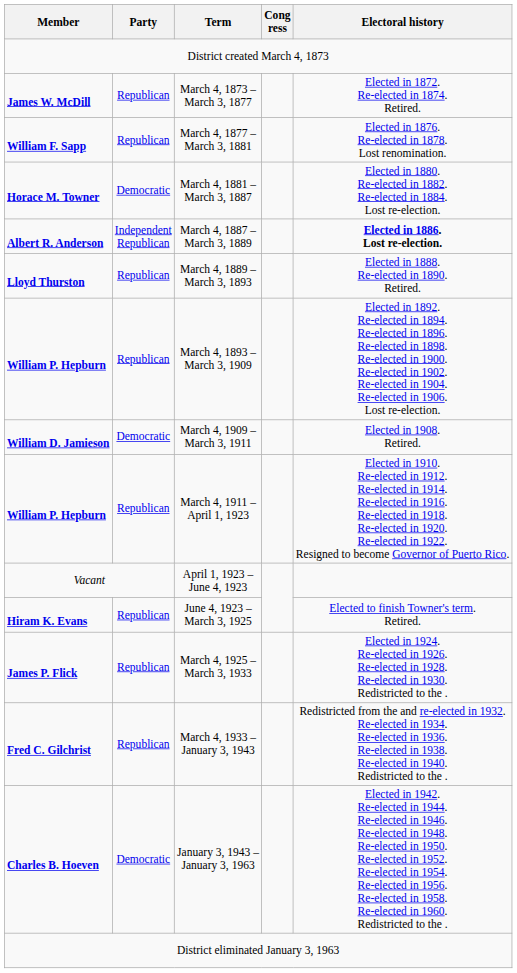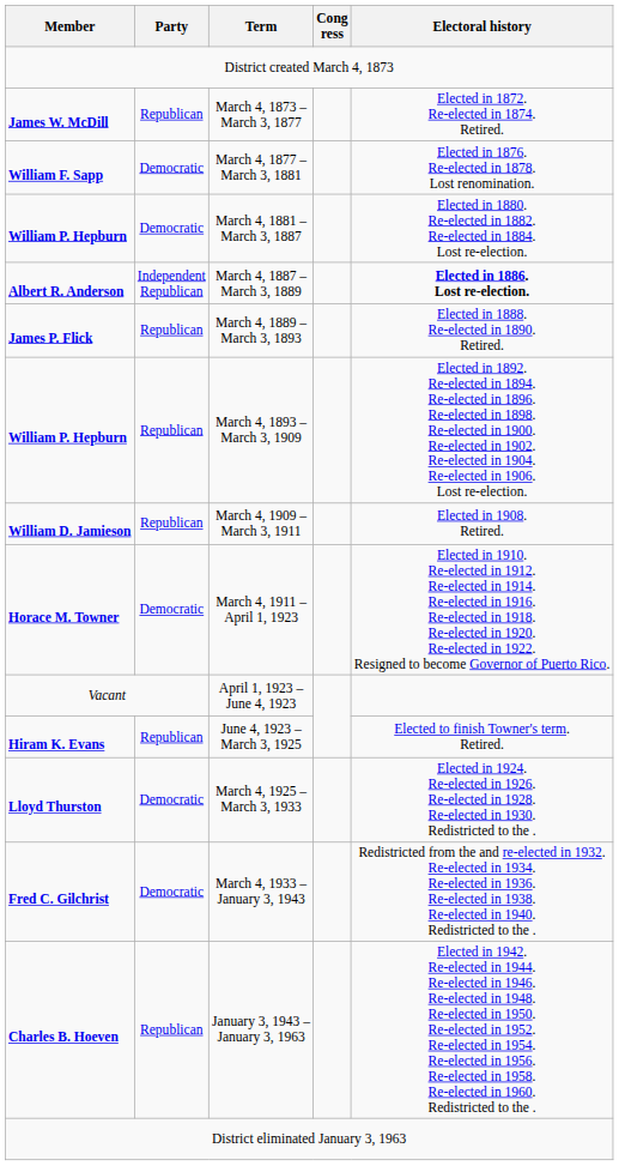March 4, 1877 – March 3, 1881 | Party: Republican -> Democratic
March 4, 1881 – March 3, 1887 | Member: Horace M. Towner -> William P. Hepburn
March 4, 1889 – March 3, 1893 | Member: Lloyd Thurston -> James P. Flick
March 4, 1909 – March 3, 1911 | Party: Democratic -> Republican
March 4, 1911 – April 1, 1923 | Member: William P. Hepburn -> Horace M. Towner
March 4, 1911 – April 1, 1923 | Party: Republican -> Democratic
March 4, 1925 – March 3, 1933 | Member: James P. Flick -> Lloyd Thurston
March 4, 1925 – March 3, 1933 | Party: Republican -> Democratic
March 4, 1933 – January 3, 1943 | Party: Republican -> Democratic
January 3, 1943 – January 3, 1963 | Party: Democratic -> Republican
